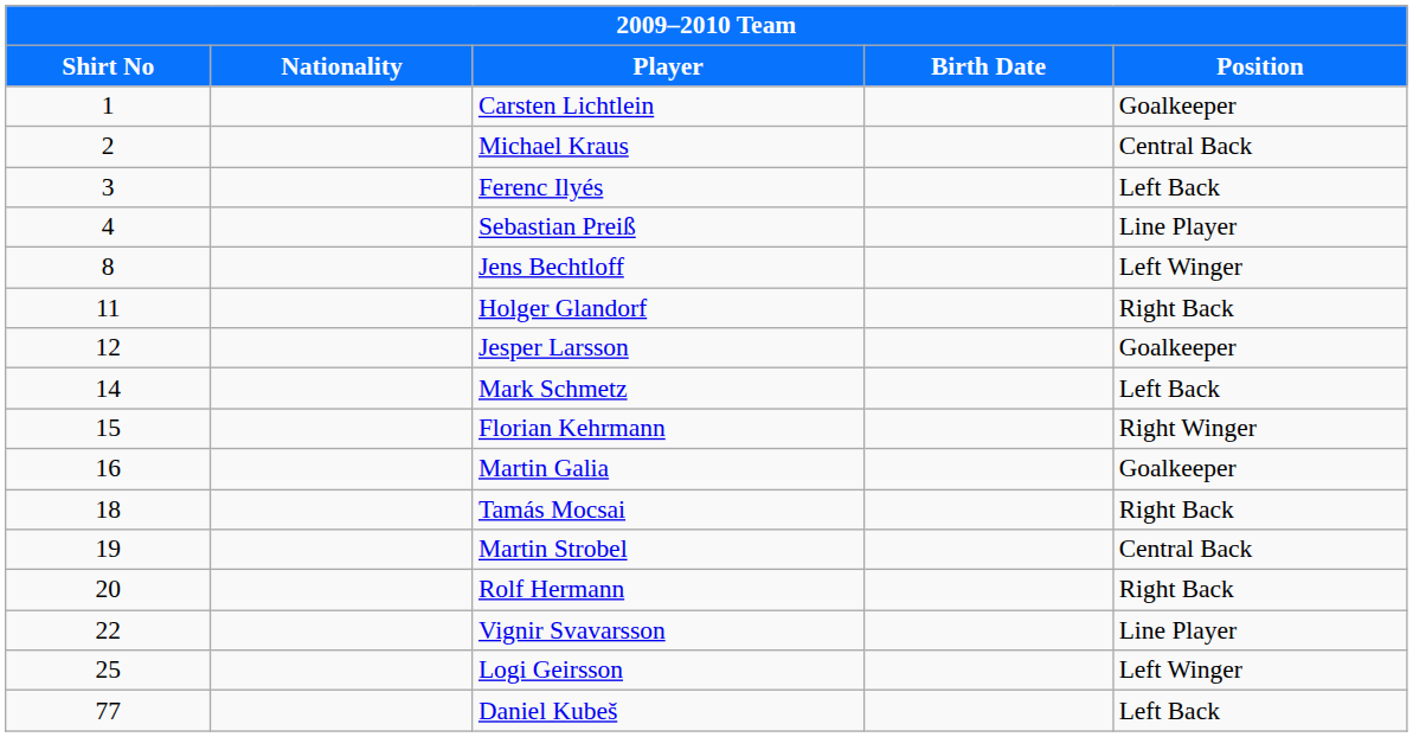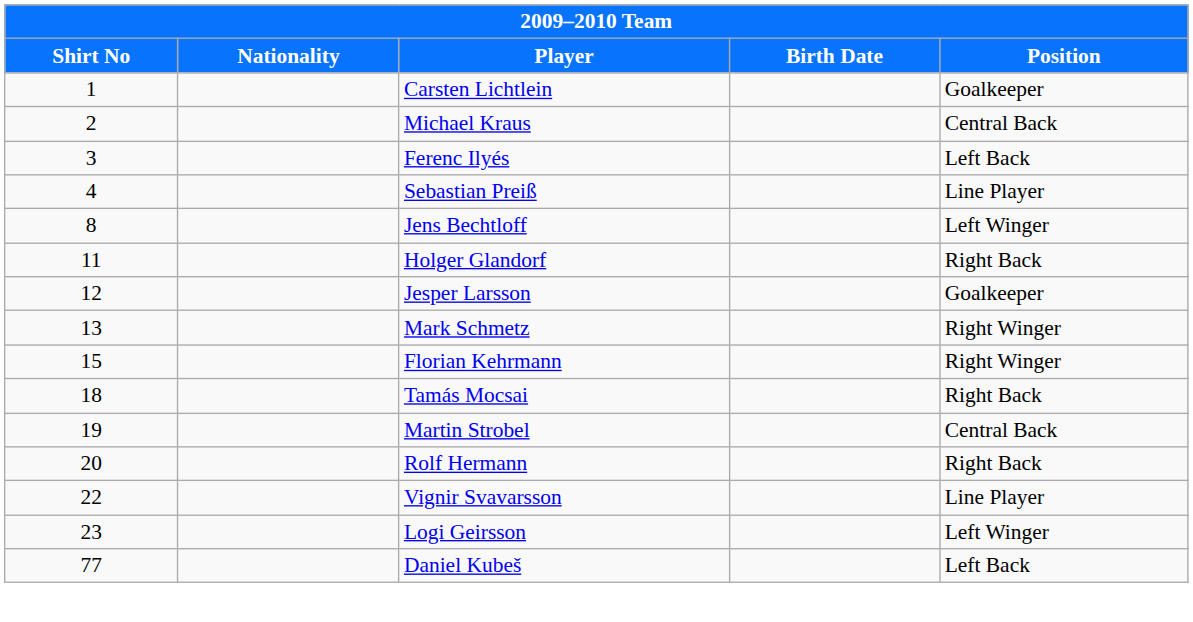Mark Schmetz | Shirt No: 14 -> 13
Mark Schmetz | Position: Left Back -> Right Winger
- row: 16 | Martin Galia | Goalkeeper
Logi Geirsson | Shirt No: 25 -> 23
